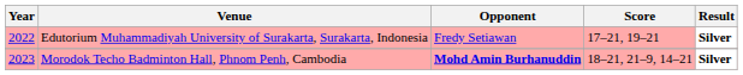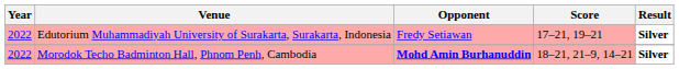Morodok Techo Badminton Hall, Phnom Penh, Cambodia | Year: 2023 -> 2022
